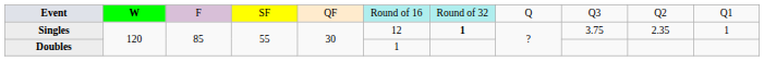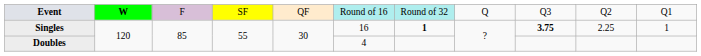Singles | column 6: 12 -> 16
Singles | column 9: normal -> bold
Singles | column 10: 2.35 -> 2.25
Doubles | column 6: 1 -> 4
